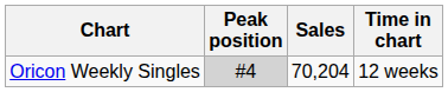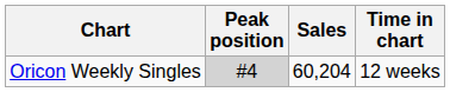Oricon Weekly Singles | Sales: 70,204 -> 60,204
